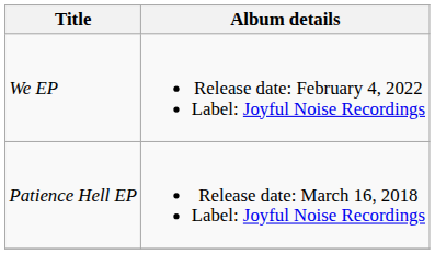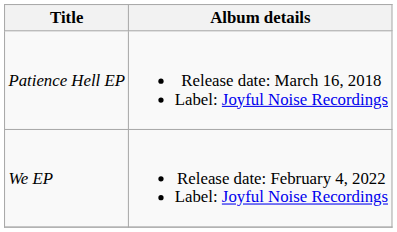rows swapped: Patience Hell EP <-> We EP
